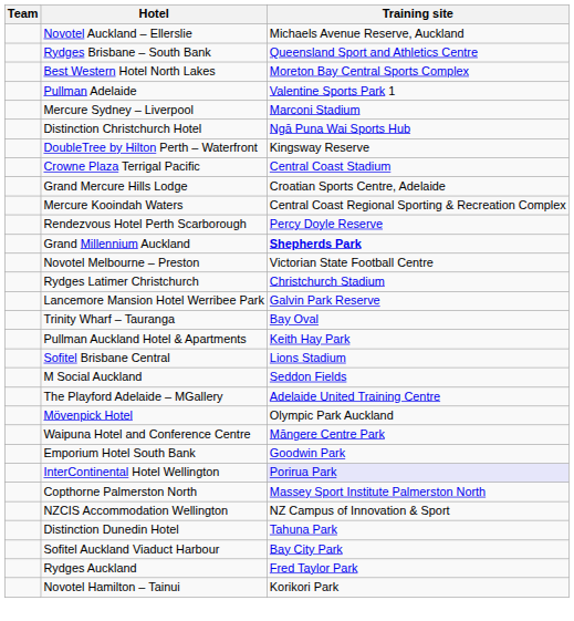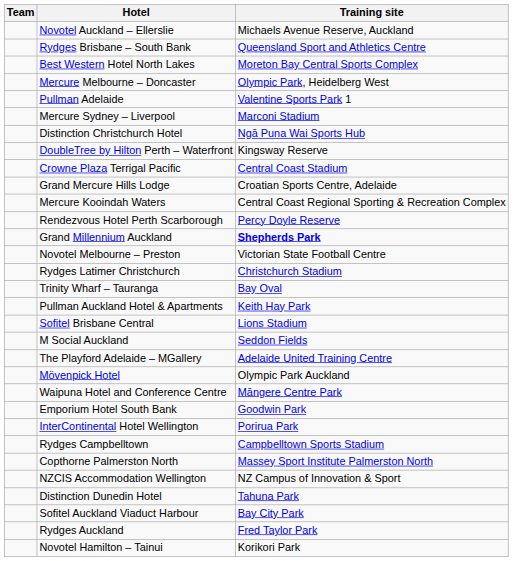+ row: Mercure Melbourne – Doncaster | Olympic Park, Heidelberg West
- row: Lancemore Mansion Hotel Werribee Park | Galvin Park Reserve
InterContinental Hotel Wellington | Training site: lavender background -> no background
+ row: Rydges Campbelltown | Campbelltown Sports Stadium
